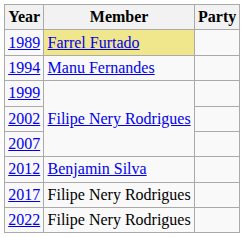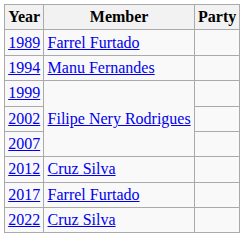1989 | Member: khaki background -> no background
2012 | Member: Benjamin Silva -> Cruz Silva
2017 | Member: Filipe Nery Rodrigues -> Farrel Furtado
2022 | Member: Filipe Nery Rodrigues -> Cruz Silva
